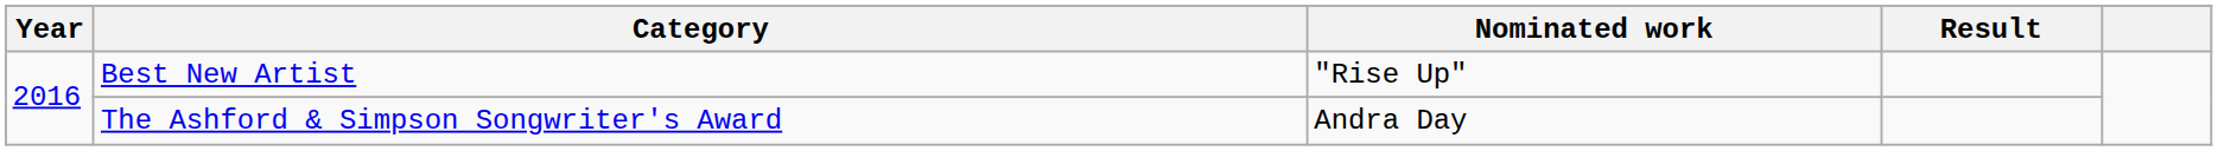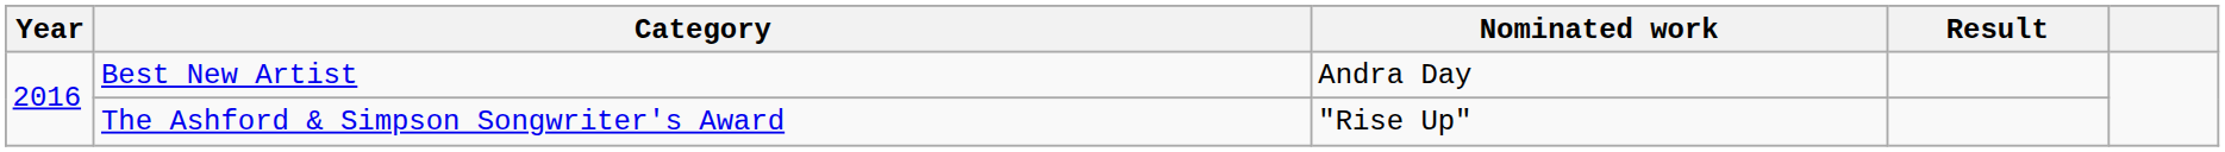Best New Artist | Nominated work: "Rise Up" -> Andra Day
The Ashford & Simpson Songwriter's Award | Nominated work: Andra Day -> "Rise Up"
